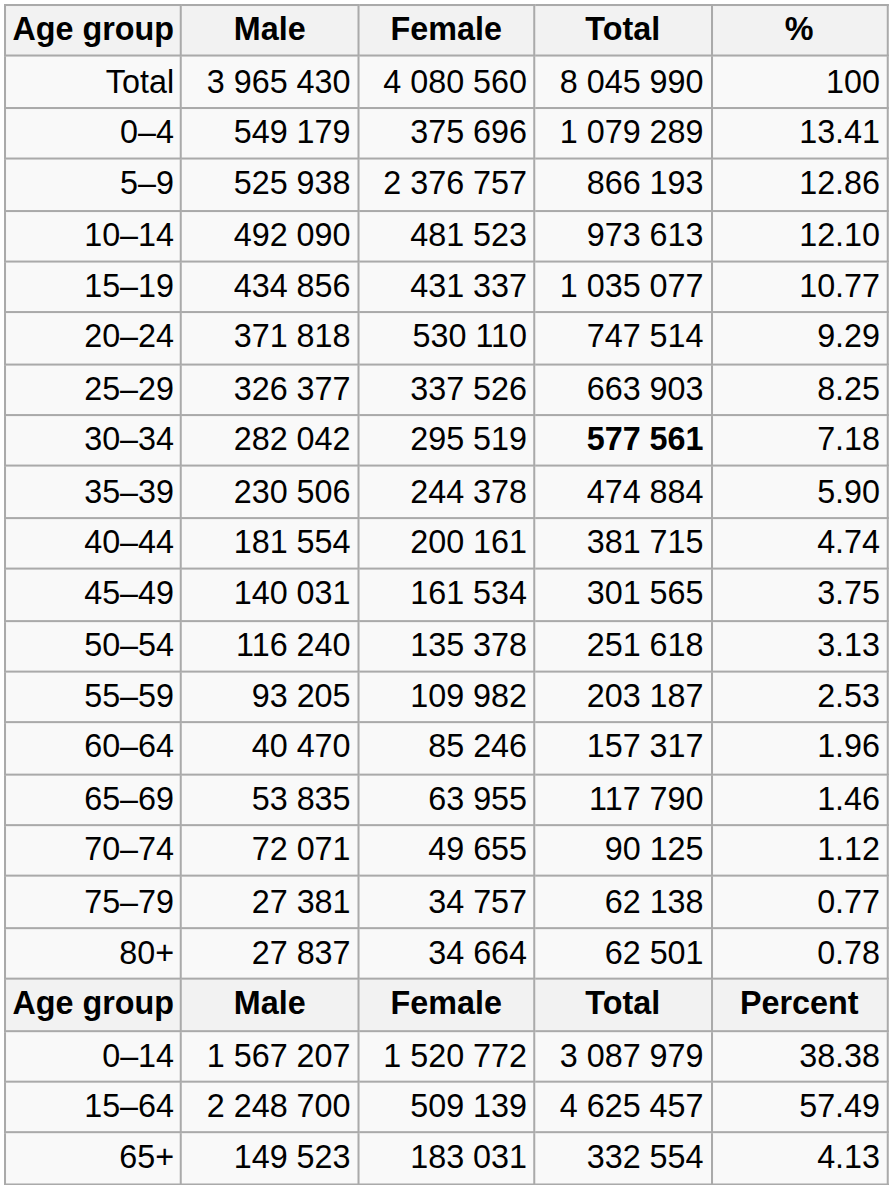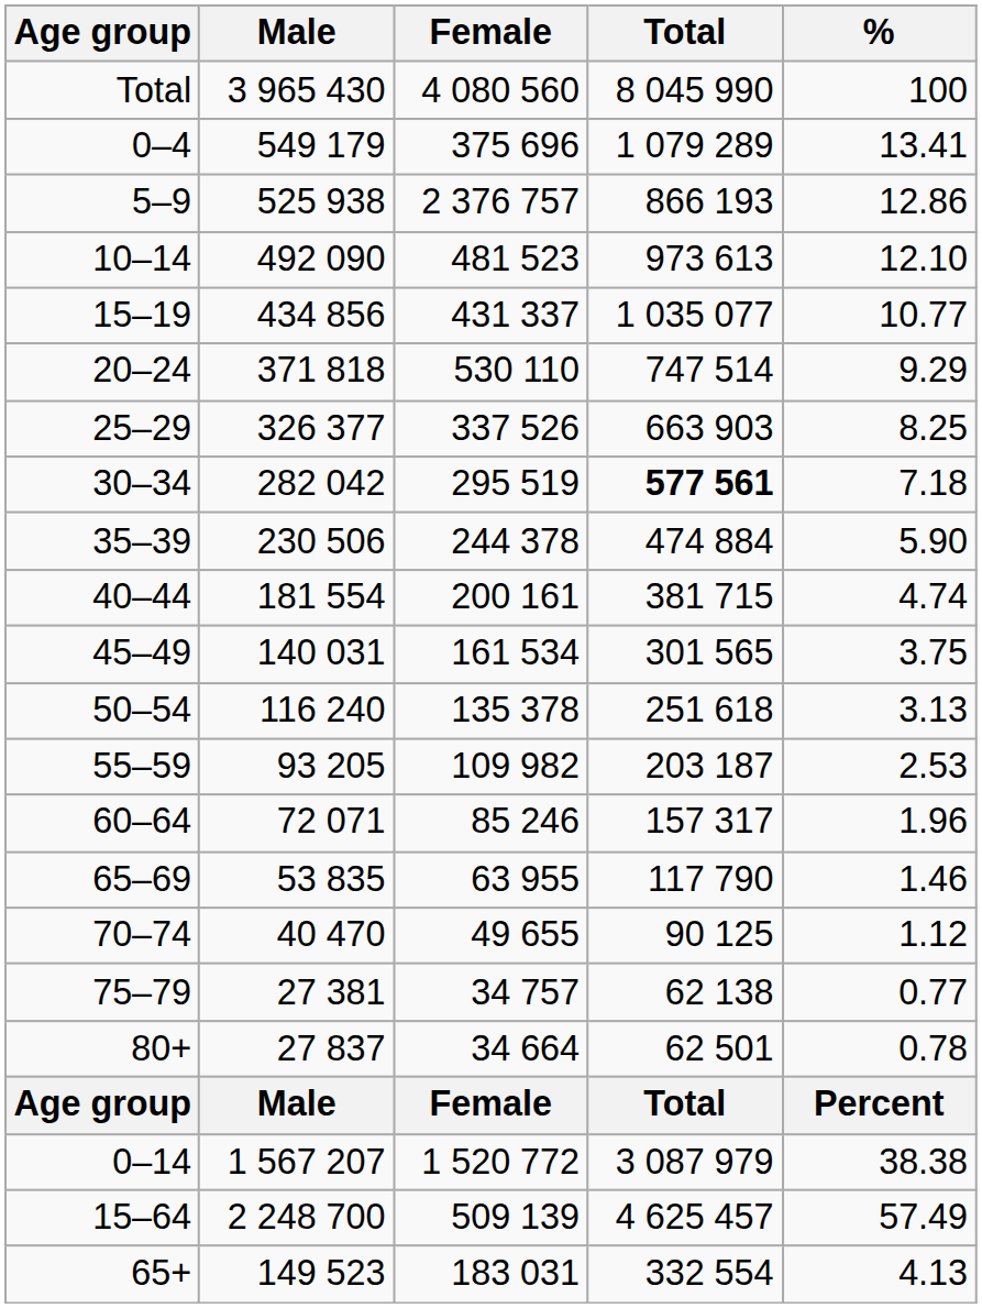60–64 | Male: 40 470 -> 72 071
70–74 | Male: 72 071 -> 40 470
